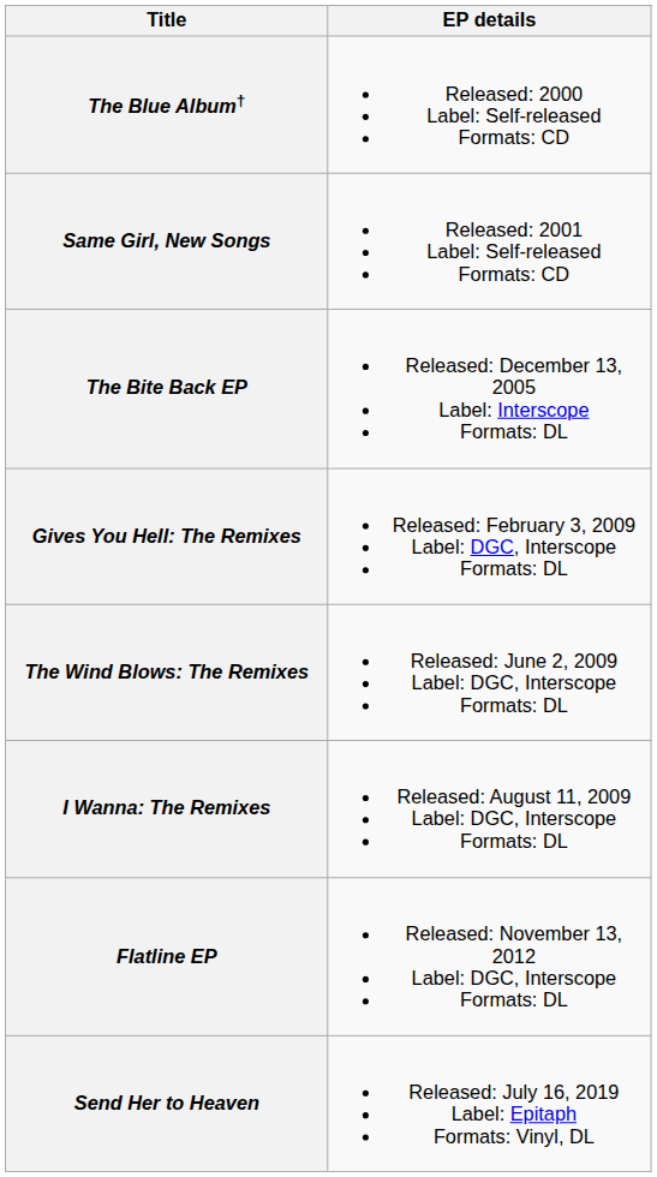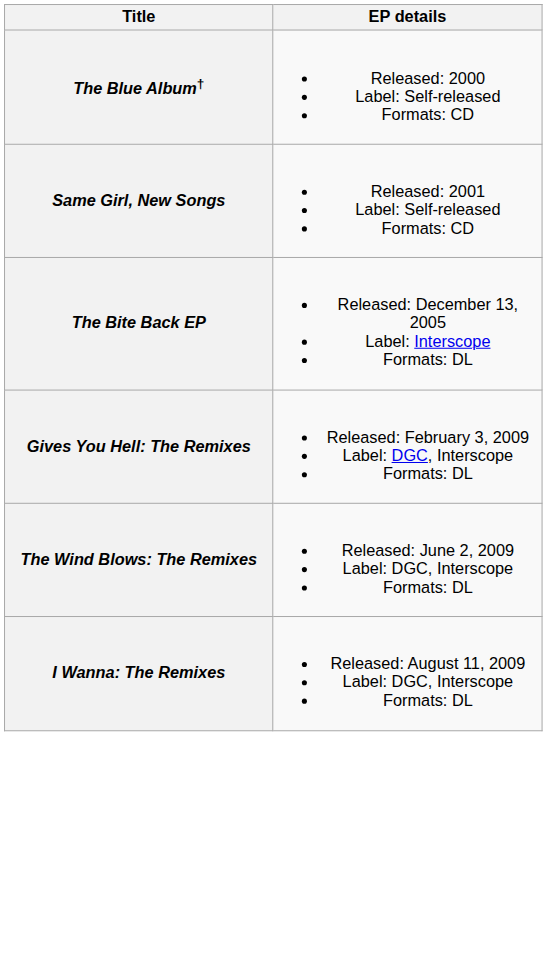- row: Flatline EP | Released: November 13, 2012 Label: DGC, Interscope Formats: DL
- row: Send Her to Heaven | Released: July 16, 2019 Label: Epitaph Formats: Vinyl, DL
